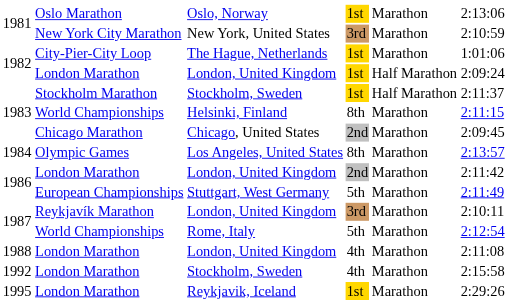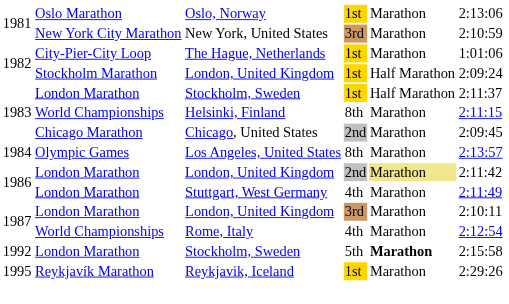1982 / London, United Kingdom | column 2: London Marathon -> Stockholm Marathon
1983 / Stockholm, Sweden | column 2: Stockholm Marathon -> London Marathon
1986 / London, United Kingdom | column 5: no background -> khaki background
Stuttgart, West Germany | column 2: European Championships -> London Marathon
Stuttgart, West Germany | column 4: 5th -> 4th
1987 / London, United Kingdom | column 2: Reykjavík Marathon -> London Marathon
Rome, Italy | column 4: 5th -> 4th
- row: 1988 | London Marathon | London, United Kingdom | 4th | Marathon | 2:11:08
1992 / Stockholm, Sweden | column 4: 4th -> 5th
1992 / Stockholm, Sweden | column 5: normal -> bold
Reykjavik, Iceland | column 2: London Marathon -> Reykjavík Marathon
